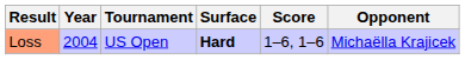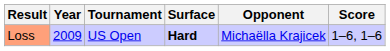columns swapped: Opponent <-> Score
Loss | Year: 2004 -> 2009
